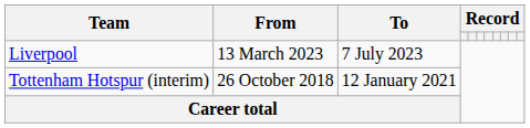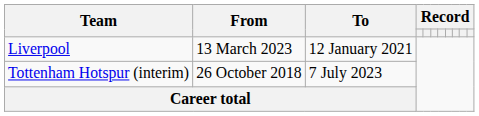Liverpool | To: 7 July 2023 -> 12 January 2021
Tottenham Hotspur (interim) | To: 12 January 2021 -> 7 July 2023
